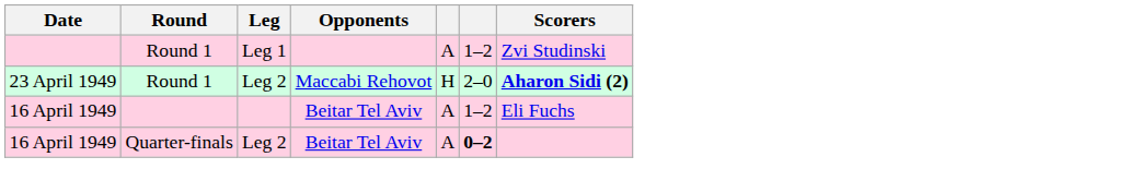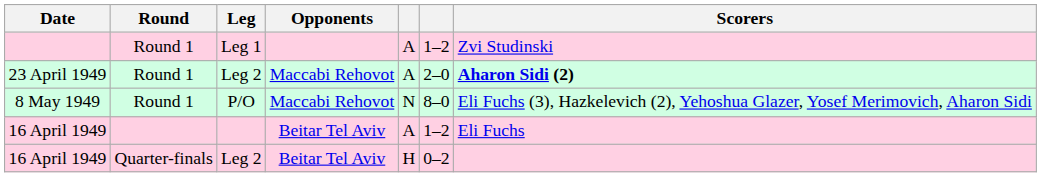23 April 1949 | column 5: H -> A
+ row: 8 May 1949 | Round 1 | P/O | Maccabi Rehovot | N | 8–0 | Eli Fuchs (3), Hazkelevich (2), Yehoshua Glazer, Yosef Merimovich, Aharon Sidi
16 April 1949 / Leg 2 | column 5: A -> H
16 April 1949 / Leg 2 | column 6: bold -> normal
